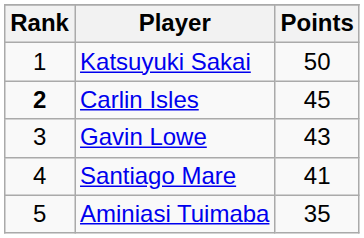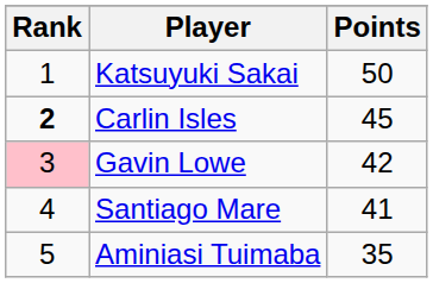Gavin Lowe | Rank: no background -> pink background
Gavin Lowe | Points: 43 -> 42
